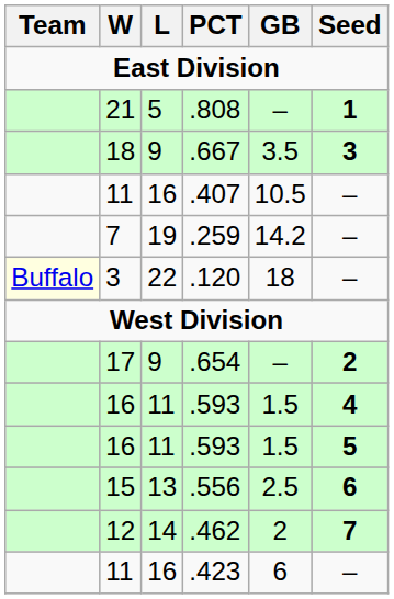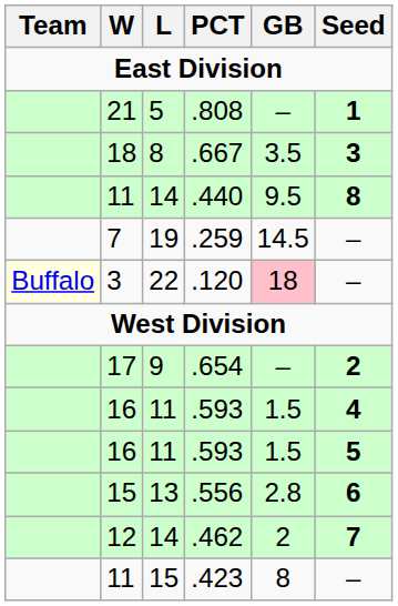.667 | L: 9 -> 8
+ row: 11 | 14 | .440 | 9.5 | 8
- row: 11 | 16 | .407 | 10.5 | –
.259 | GB: 14.2 -> 14.5
.120 | GB: no background -> pink background
.556 | GB: 2.5 -> 2.8
.423 | L: 16 -> 15
.423 | GB: 6 -> 8
